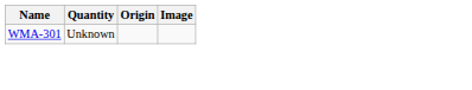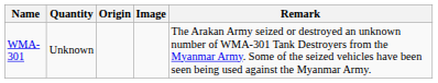+ column: Remark | The Arakan Army seized or destroyed an unknown number of WMA-301 Tank Destroyers from the Myanmar Army. Some of the seized vehicles have been seen being used against the Myanmar Army.
